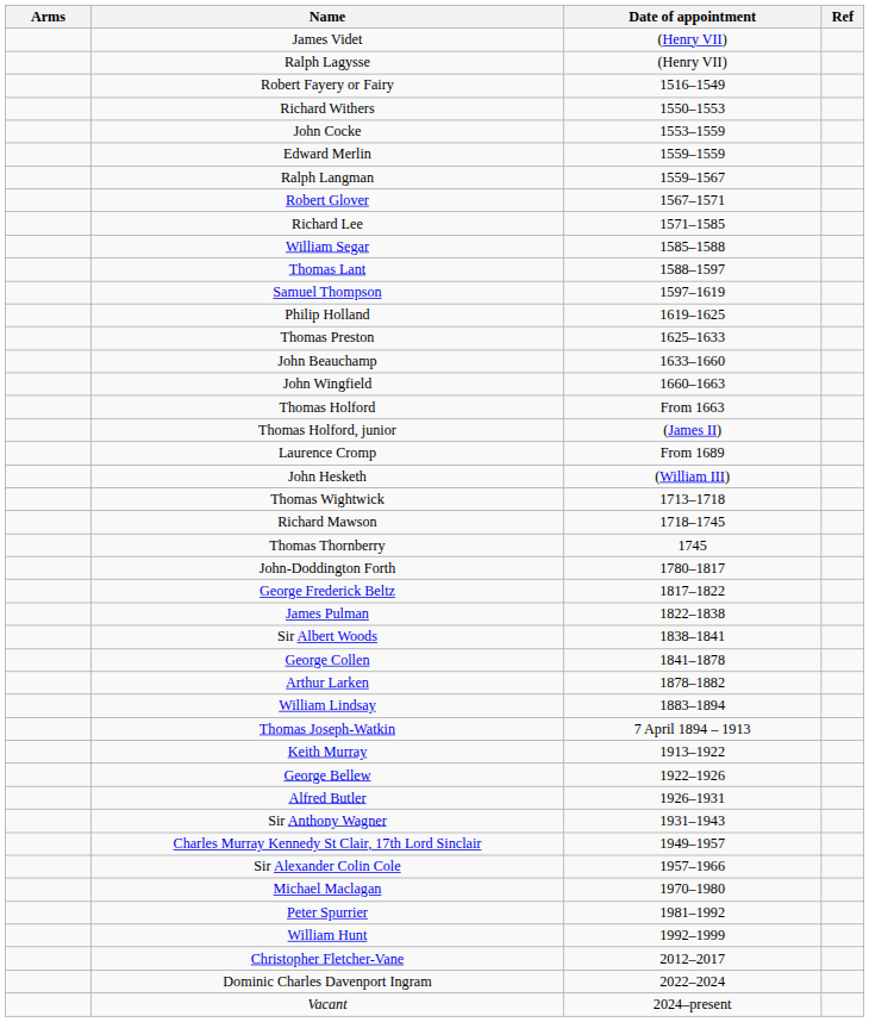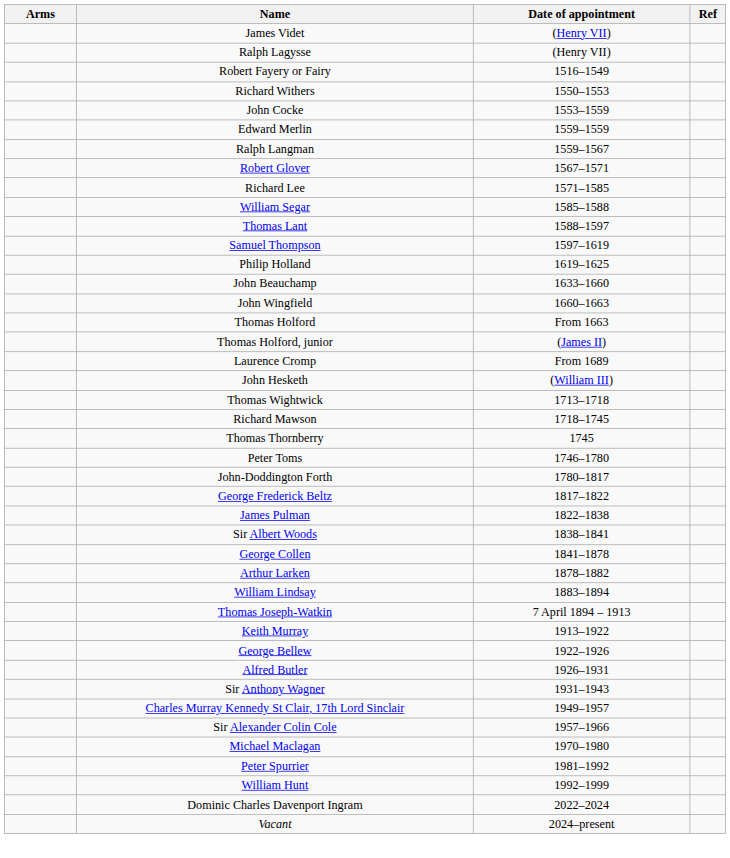- row: Thomas Preston | 1625–1633
+ row: Peter Toms | 1746–1780
- row: Christopher Fletcher-Vane | 2012–2017
